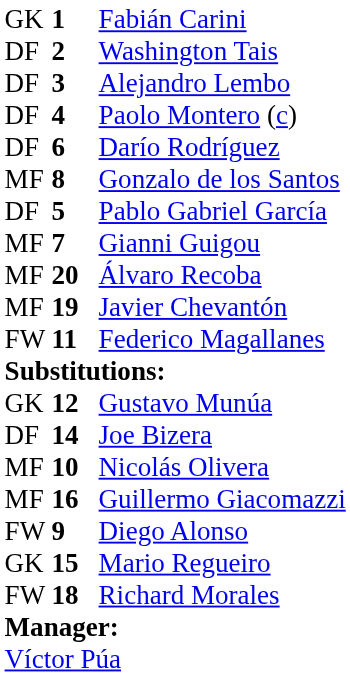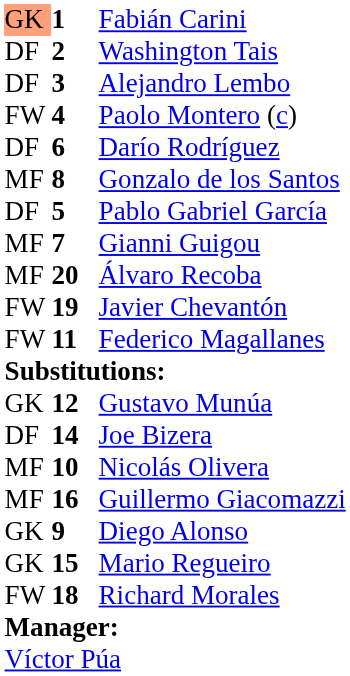Fabián Carini | column 1: no background -> lightsalmon background
Paolo Montero (c) | column 1: DF -> FW
Javier Chevantón | column 1: MF -> FW
Diego Alonso | column 1: FW -> GK
